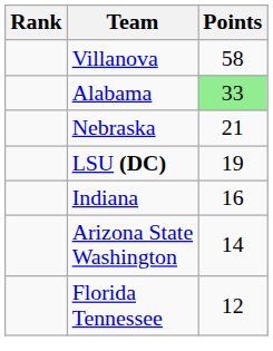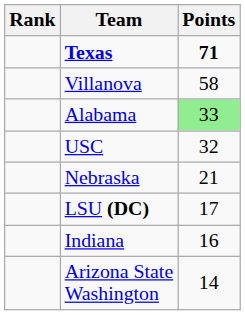+ row: Texas | 71
+ row: USC | 32
LSU (DC) | Points: 19 -> 17
- row: Florida Tennessee | 12
